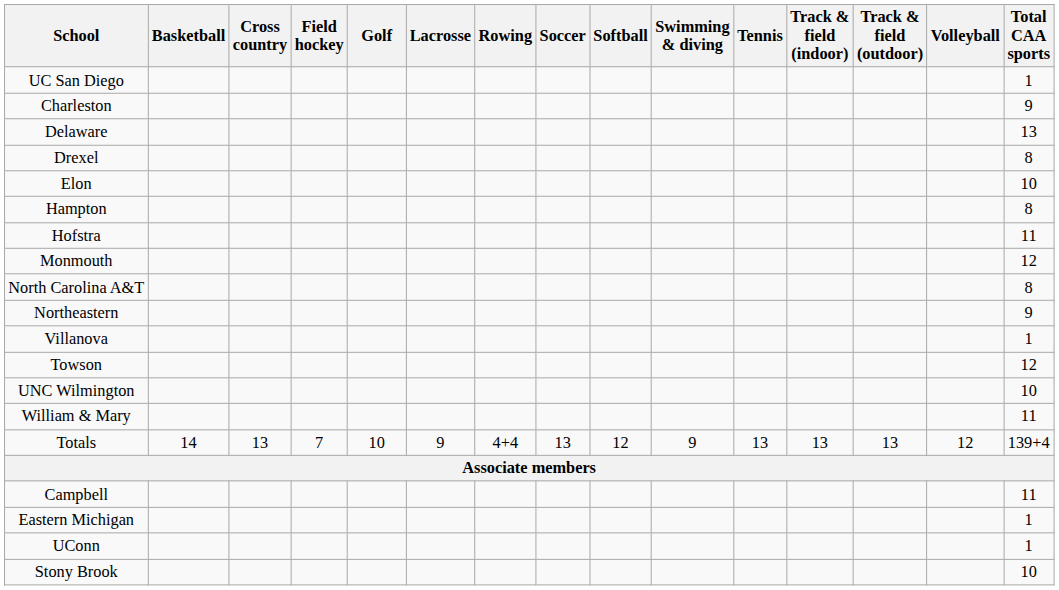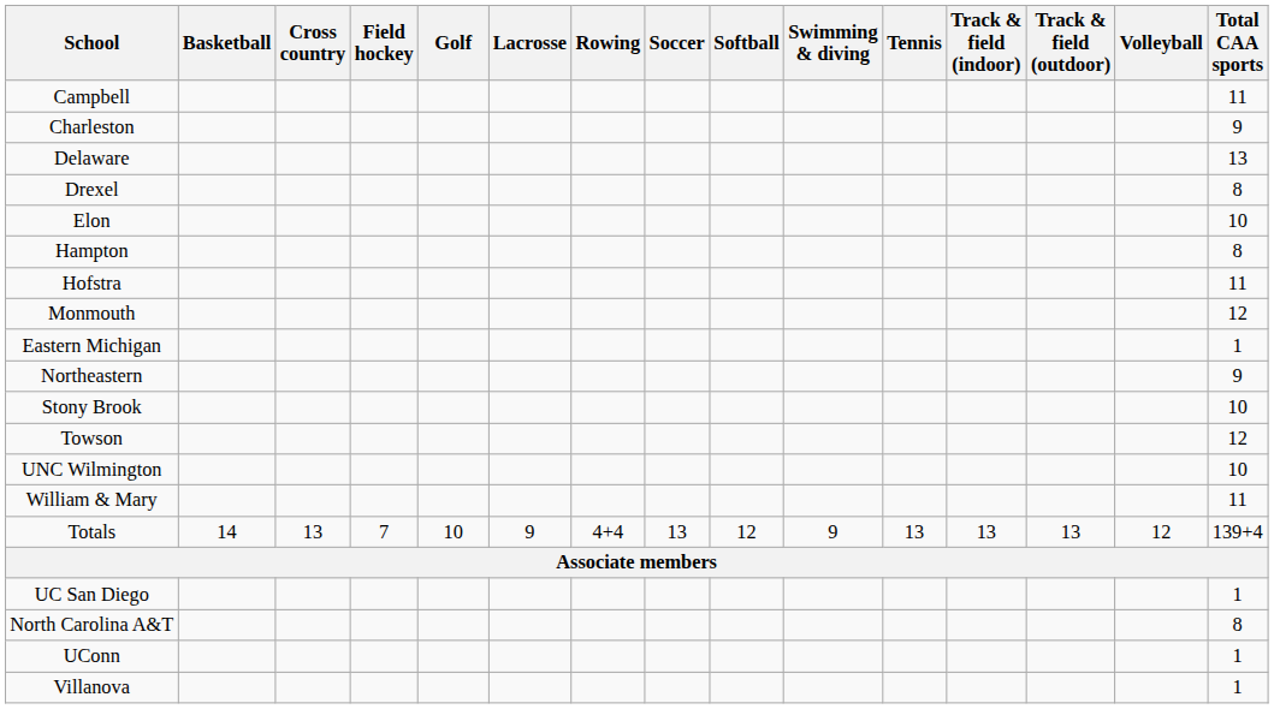rows swapped: Campbell <-> UC San Diego
rows swapped: North Carolina A&T <-> Eastern Michigan
rows swapped: Stony Brook <-> Villanova
